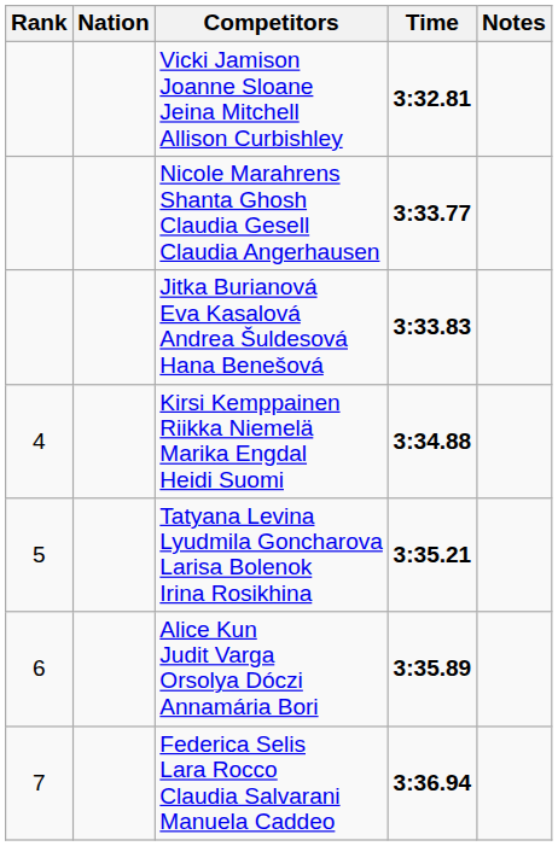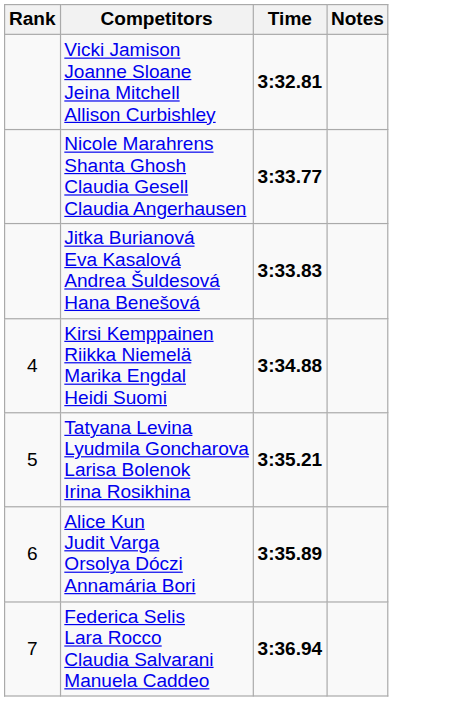- column: Nation
